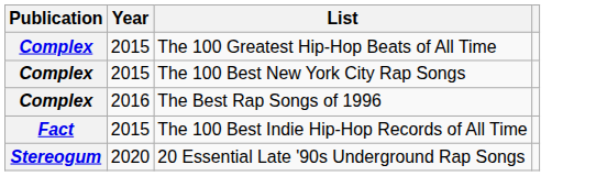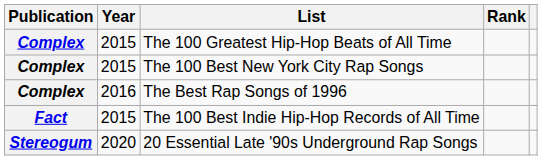+ column: Rank
